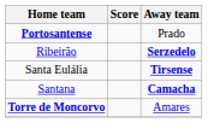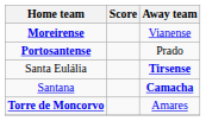+ row: Moreirense | Vianense
- row: Ribeirão | Serzedelo
